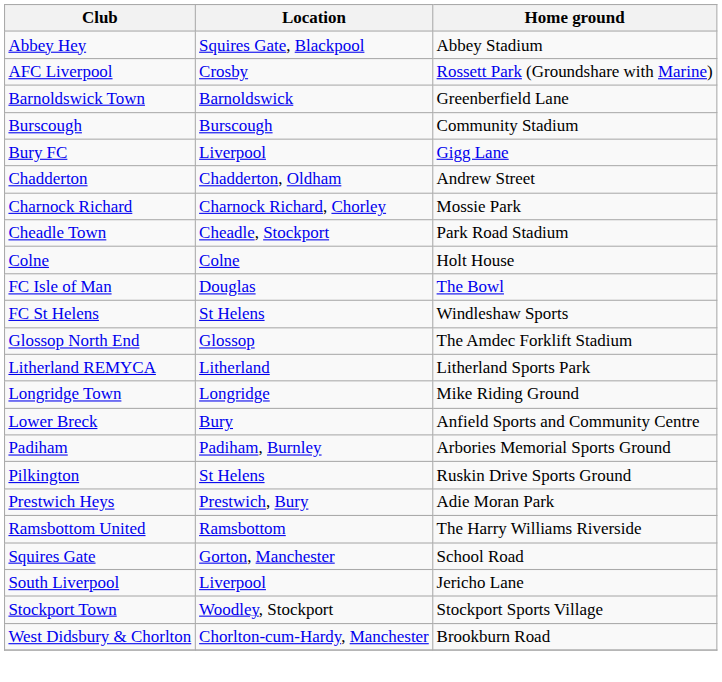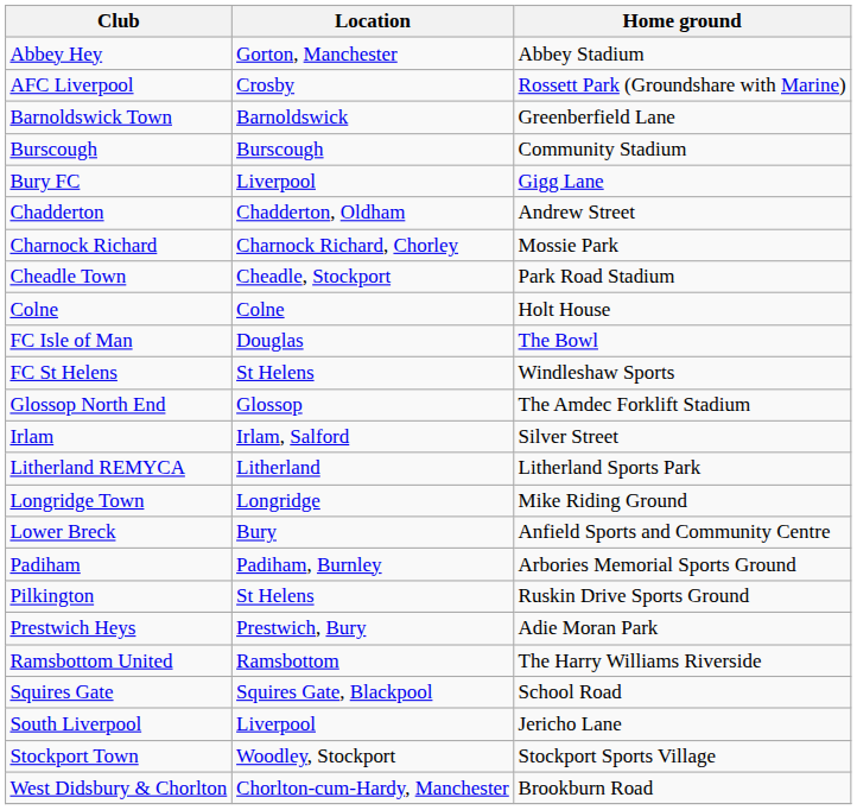Abbey Hey | Location: Squires Gate, Blackpool -> Gorton, Manchester
+ row: Irlam | Irlam, Salford | Silver Street
Squires Gate | Location: Gorton, Manchester -> Squires Gate, Blackpool
